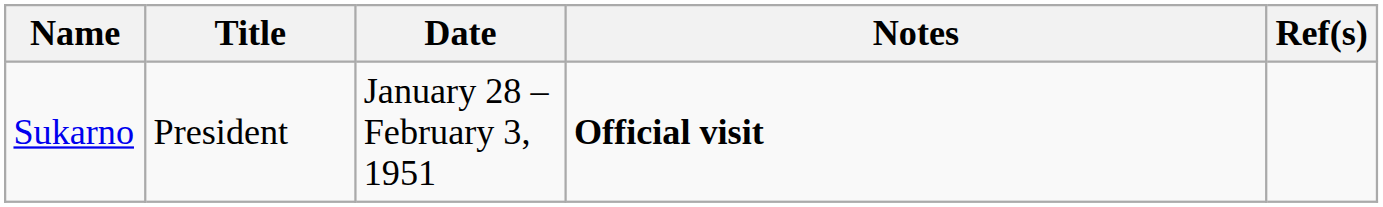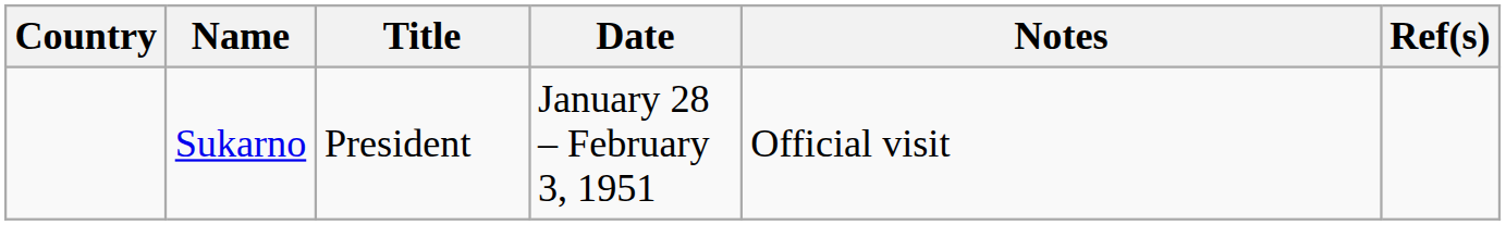+ column: Country
Sukarno | Notes: bold -> normal
